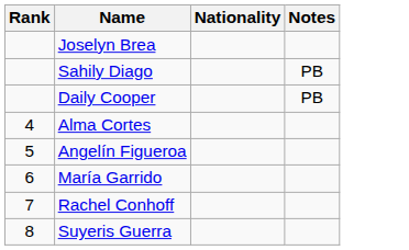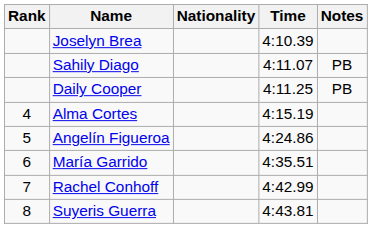+ column: Time | 4:10.39 | 4:11.07 | 4:11.25 | 4:15.19 | 4:24.86 | 4:35.51 | 4:42.99 | 4:43.81
